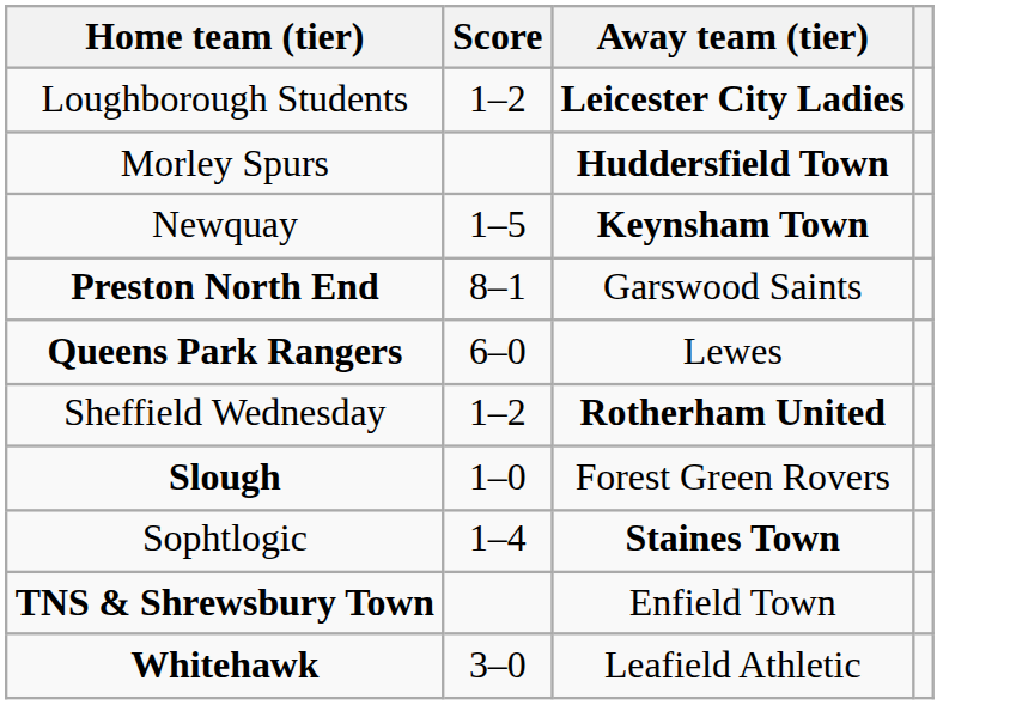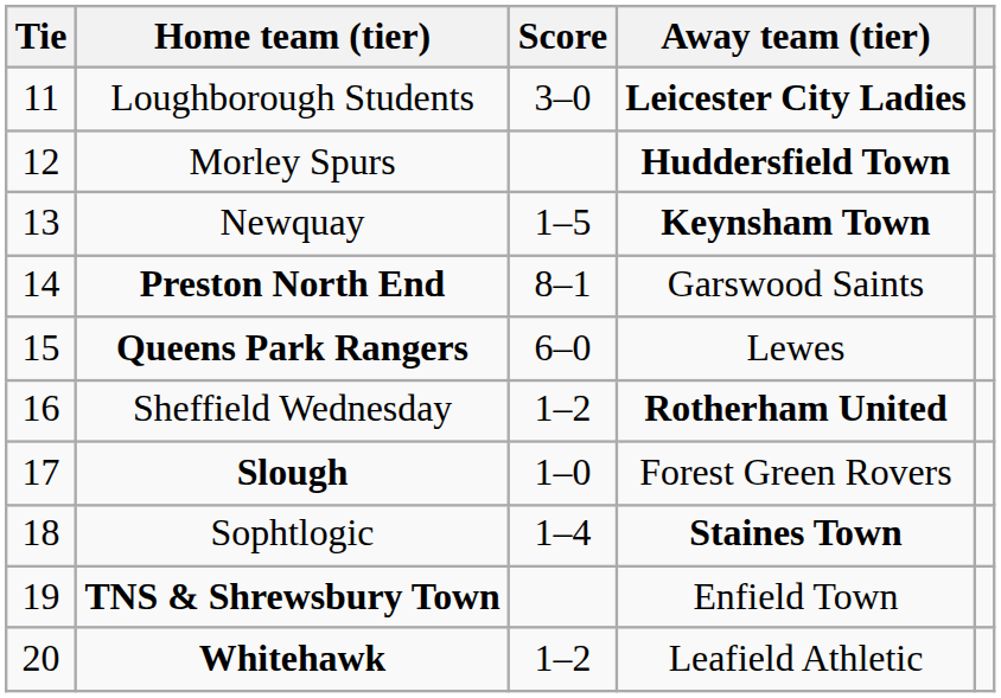+ column: Tie | 11 | 12 | 13 | 14 | 15 | 16 | 17 | 18 | 19 | 20
Loughborough Students | Score: 1–2 -> 3–0
Whitehawk | Score: 3–0 -> 1–2
